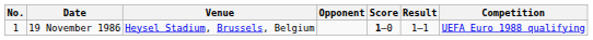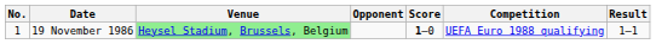columns swapped: Result <-> Competition
19 November 1986 | Venue: no background -> lightgreen background
